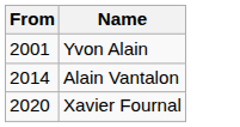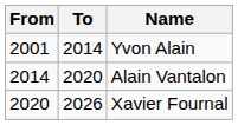+ column: To | 2014 | 2020 | 2026
